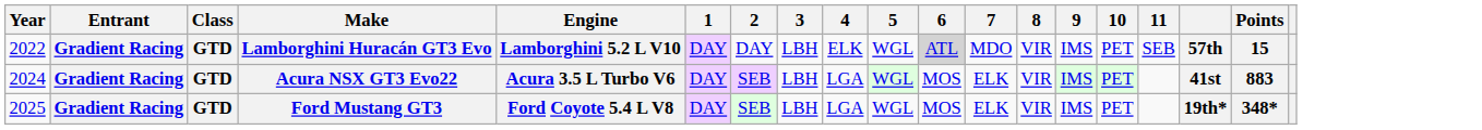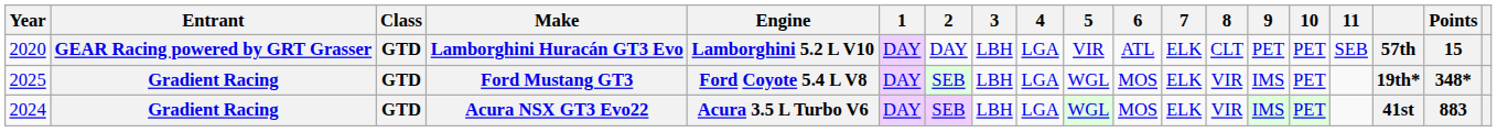Lamborghini Huracán GT3 Evo | Year: 2022 -> 2020
Lamborghini Huracán GT3 Evo | Entrant: Gradient Racing -> GEAR Racing powered by GRT Grasser
Lamborghini Huracán GT3 Evo | 4: ELK -> LGA
Lamborghini Huracán GT3 Evo | 5: WGL -> VIR
Lamborghini Huracán GT3 Evo | 6: lightgrey background -> no background
Lamborghini Huracán GT3 Evo | 7: MDO -> ELK
Lamborghini Huracán GT3 Evo | 8: VIR -> CLT
Lamborghini Huracán GT3 Evo | 9: IMS -> PET
rows swapped: Acura NSX GT3 Evo22 <-> Ford Mustang GT3
